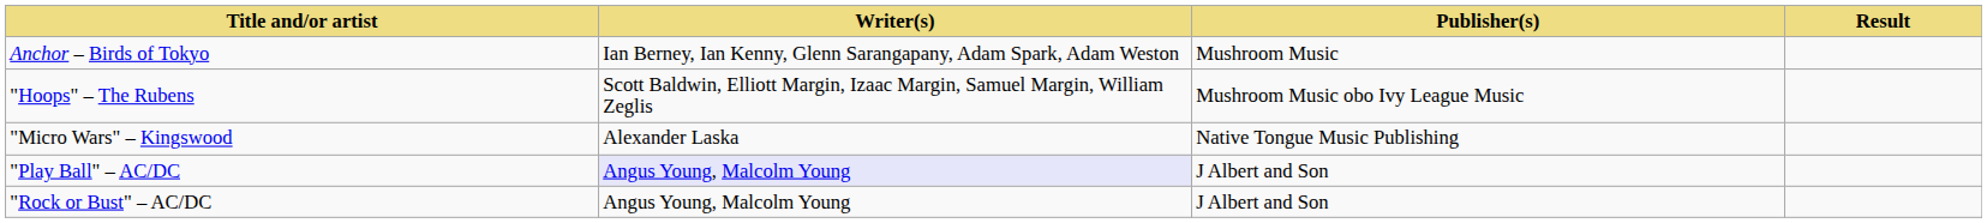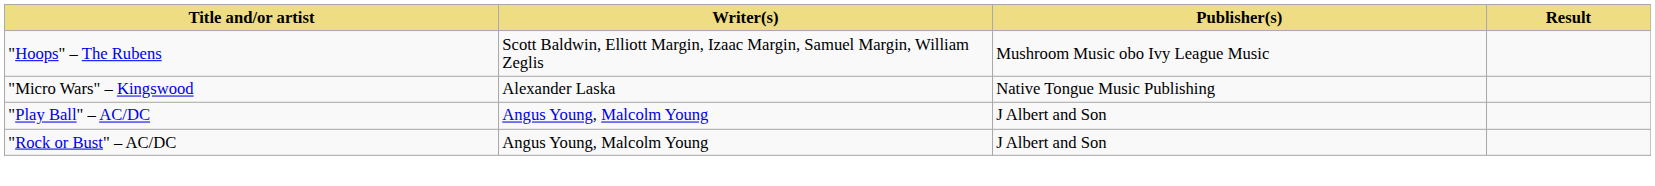- row: Anchor – Birds of Tokyo | Ian Berney, Ian Kenny, Glenn Sarangapany, Adam Spark, Adam Weston | Mushroom Music
"Play Ball" – AC/DC | Writer(s): lavender background -> no background
